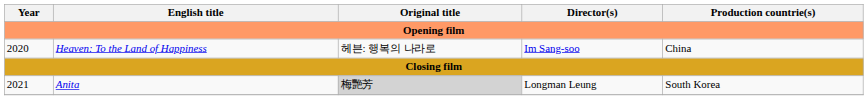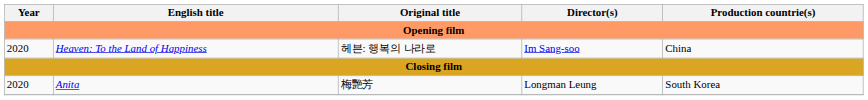Anita | Year: 2021 -> 2020
Anita | Original title: lightgrey background -> no background
